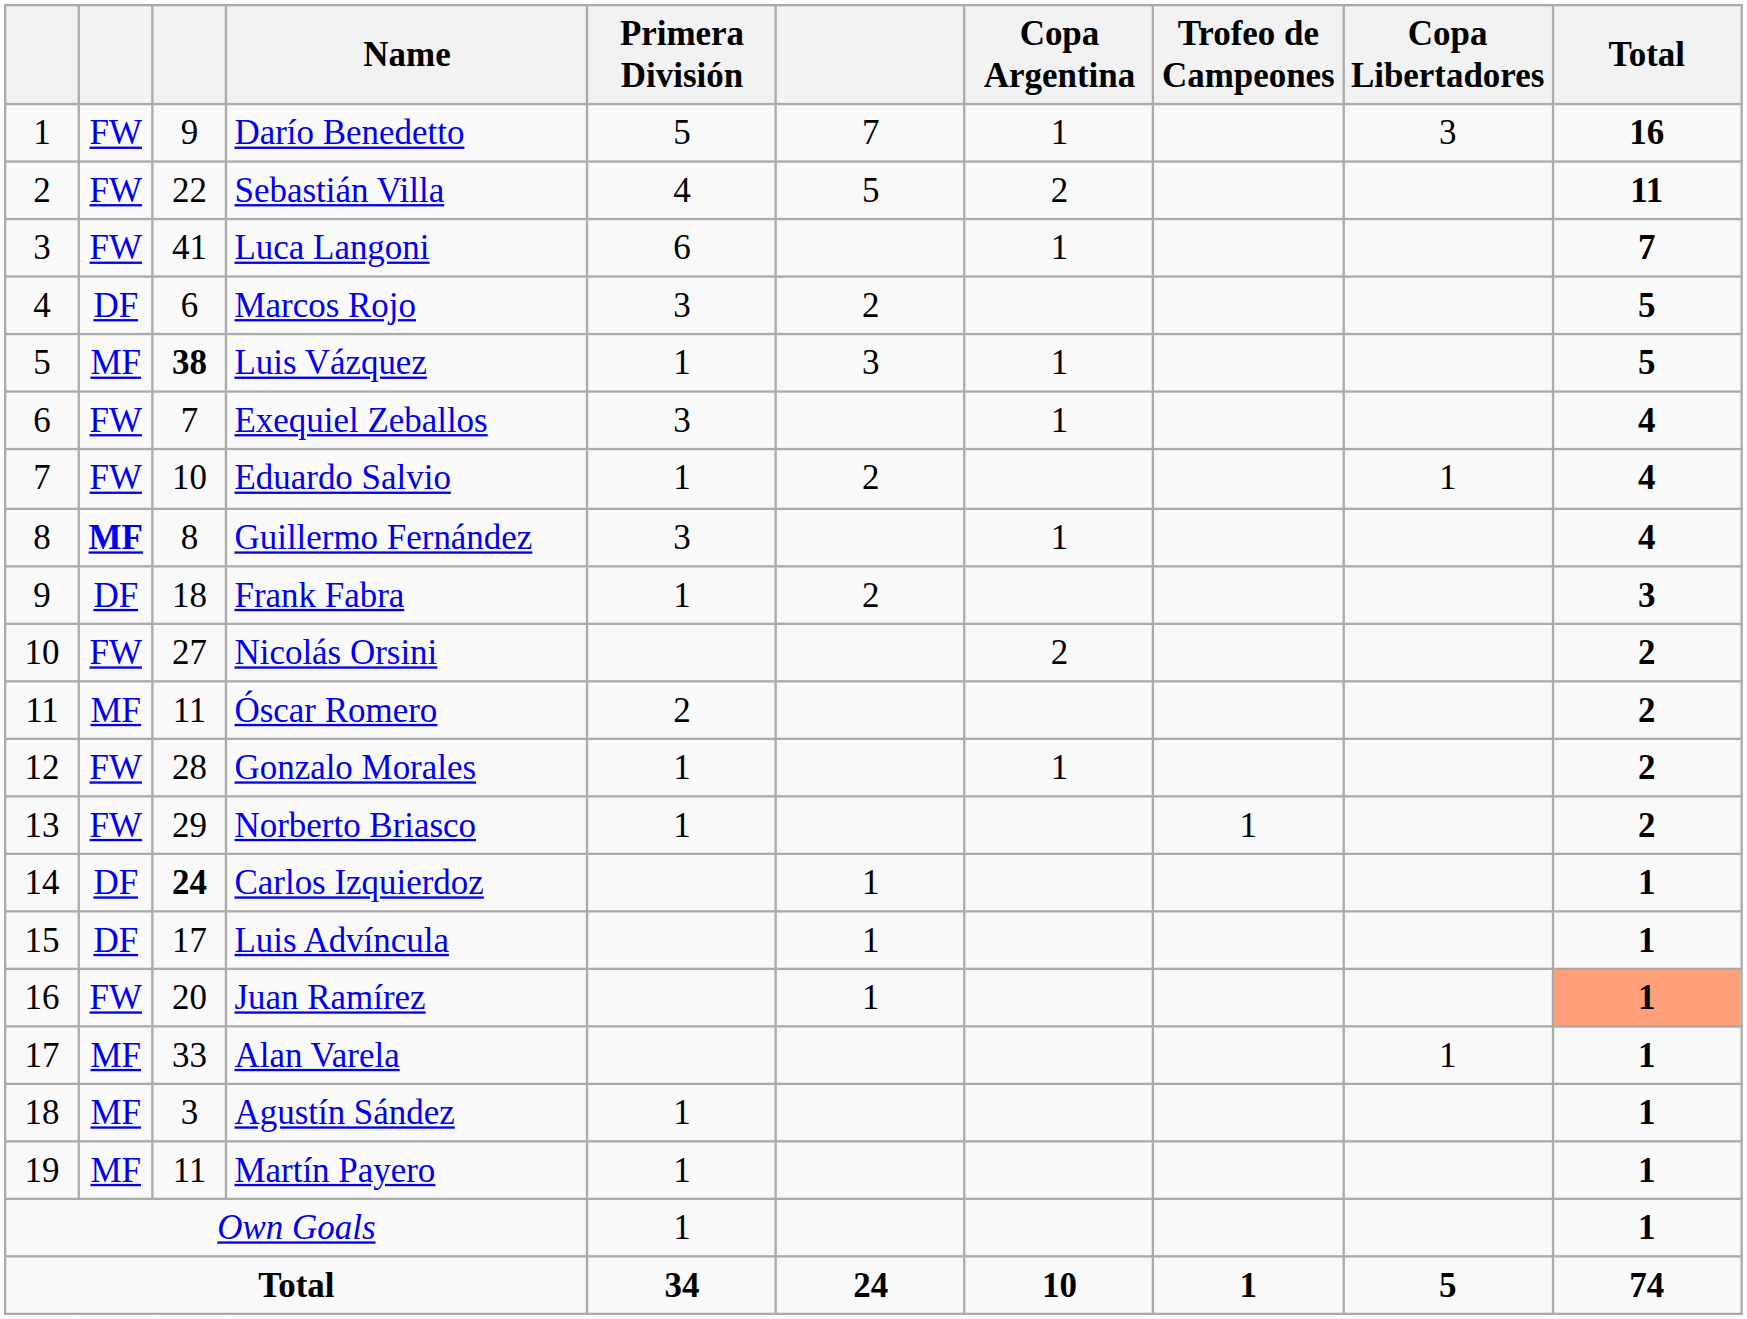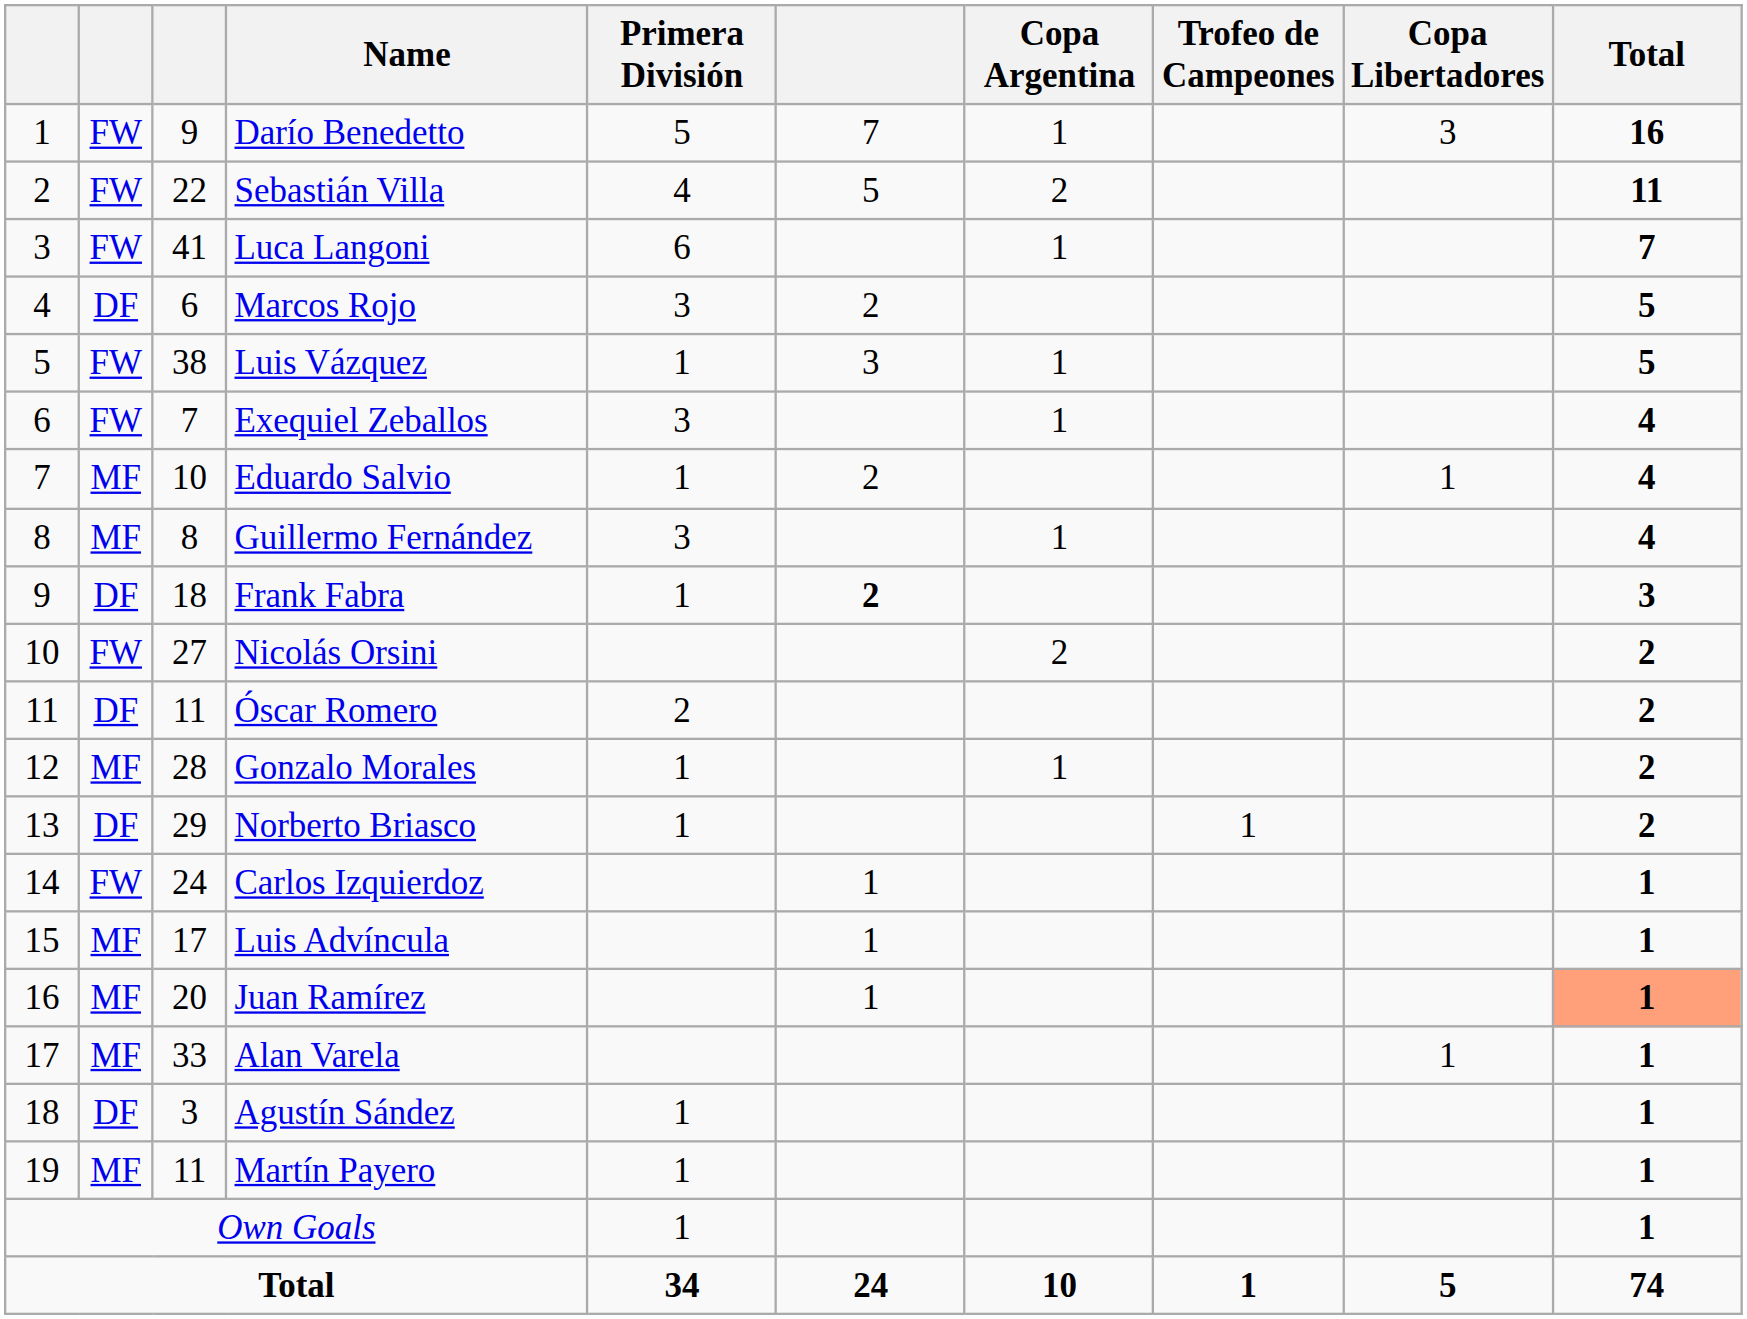Luis Vázquez | column 2: MF -> FW
Luis Vázquez | column 3: bold -> normal
Eduardo Salvio | column 2: FW -> MF
Guillermo Fernández | column 2: bold -> normal
Frank Fabra | column 6: normal -> bold
Óscar Romero | column 2: MF -> DF
Gonzalo Morales | column 2: FW -> MF
Norberto Briasco | column 2: FW -> DF
Carlos Izquierdoz | column 2: DF -> FW
Carlos Izquierdoz | column 3: bold -> normal
Luis Advíncula | column 2: DF -> MF
Juan Ramírez | column 2: FW -> MF
Agustín Sández | column 2: MF -> DF
